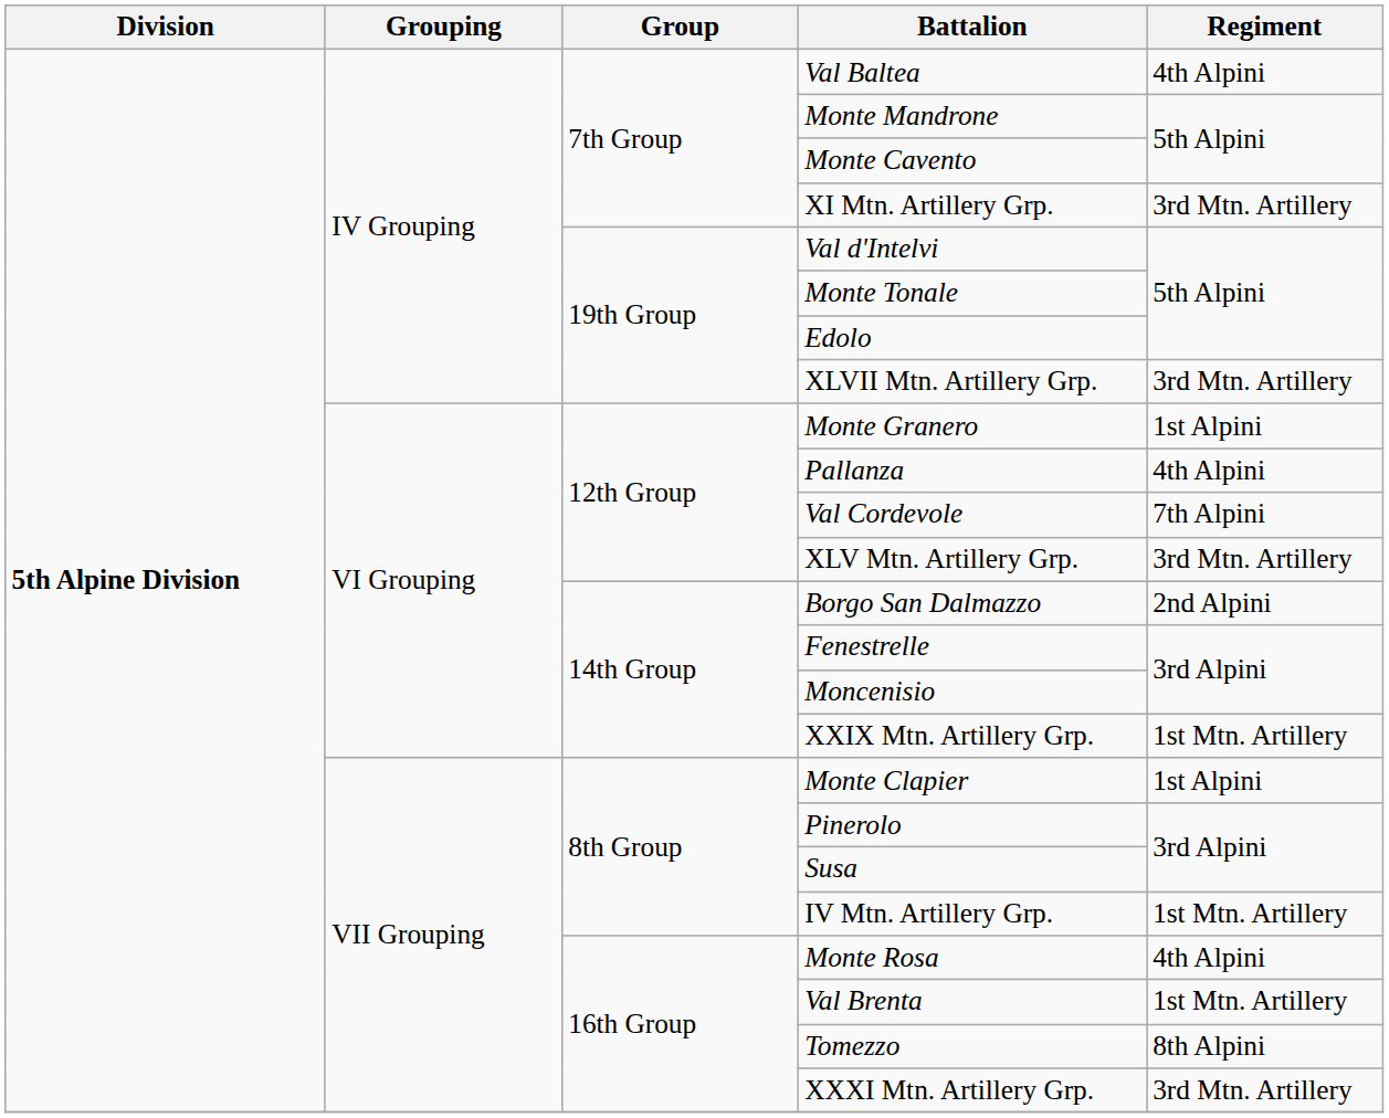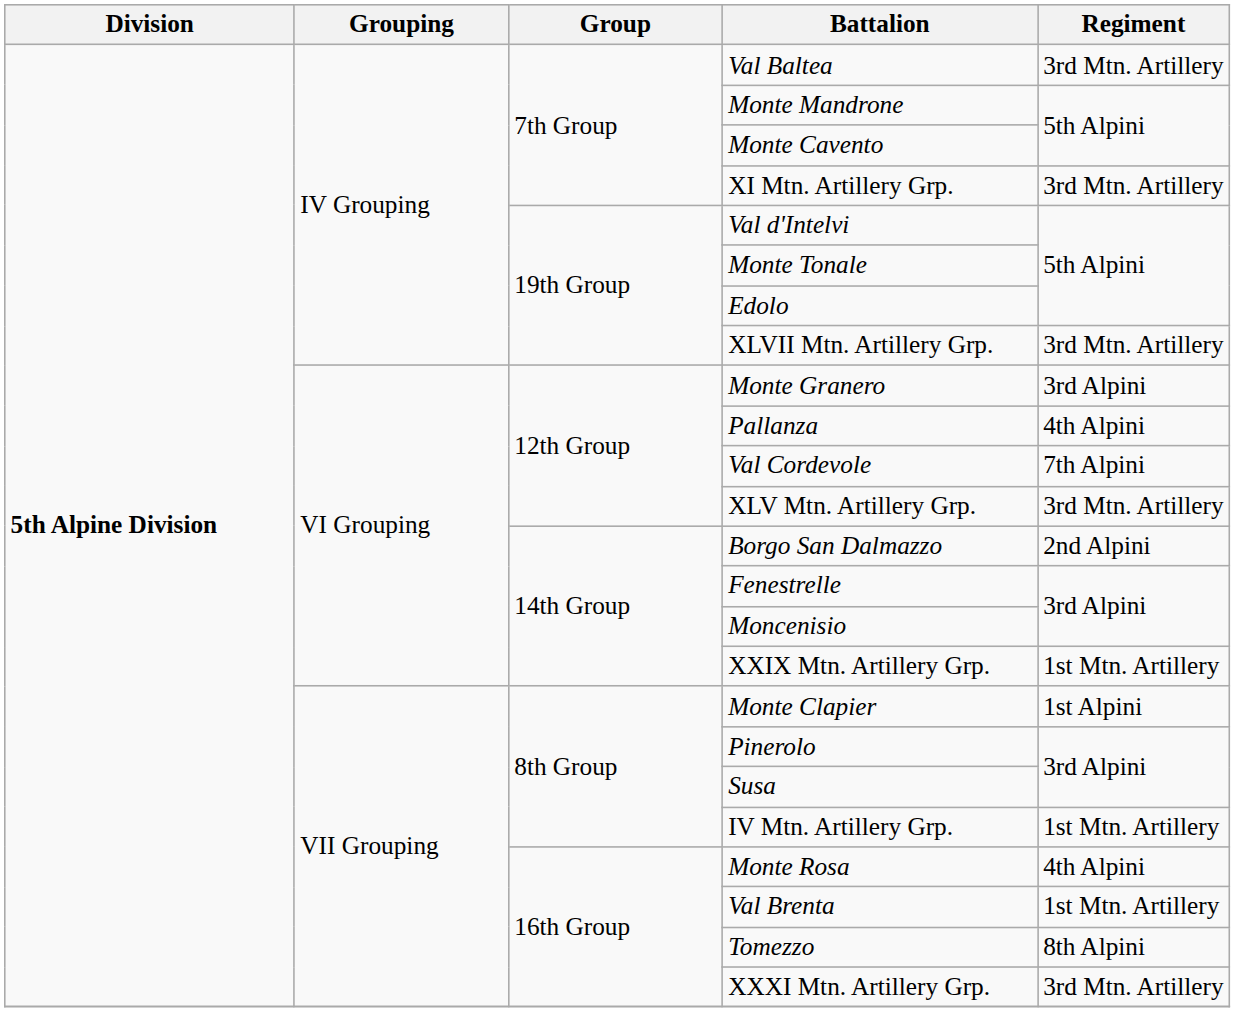Val Baltea | Regiment: 4th Alpini -> 3rd Mtn. Artillery
Monte Granero | Regiment: 1st Alpini -> 3rd Alpini
